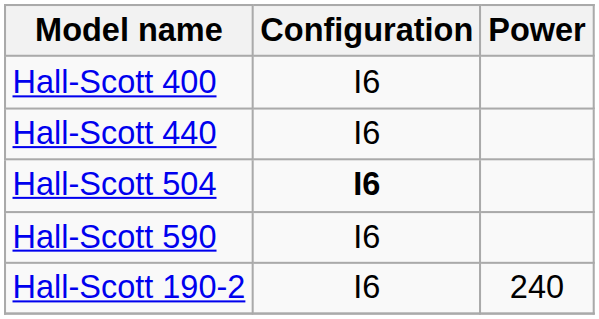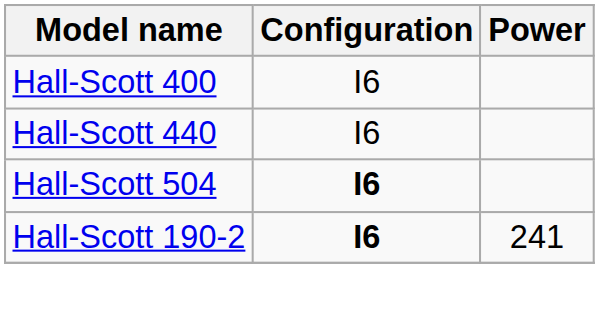- row: Hall-Scott 590 | I6
Hall-Scott 190-2 | Configuration: normal -> bold
Hall-Scott 190-2 | Power: 240 -> 241
